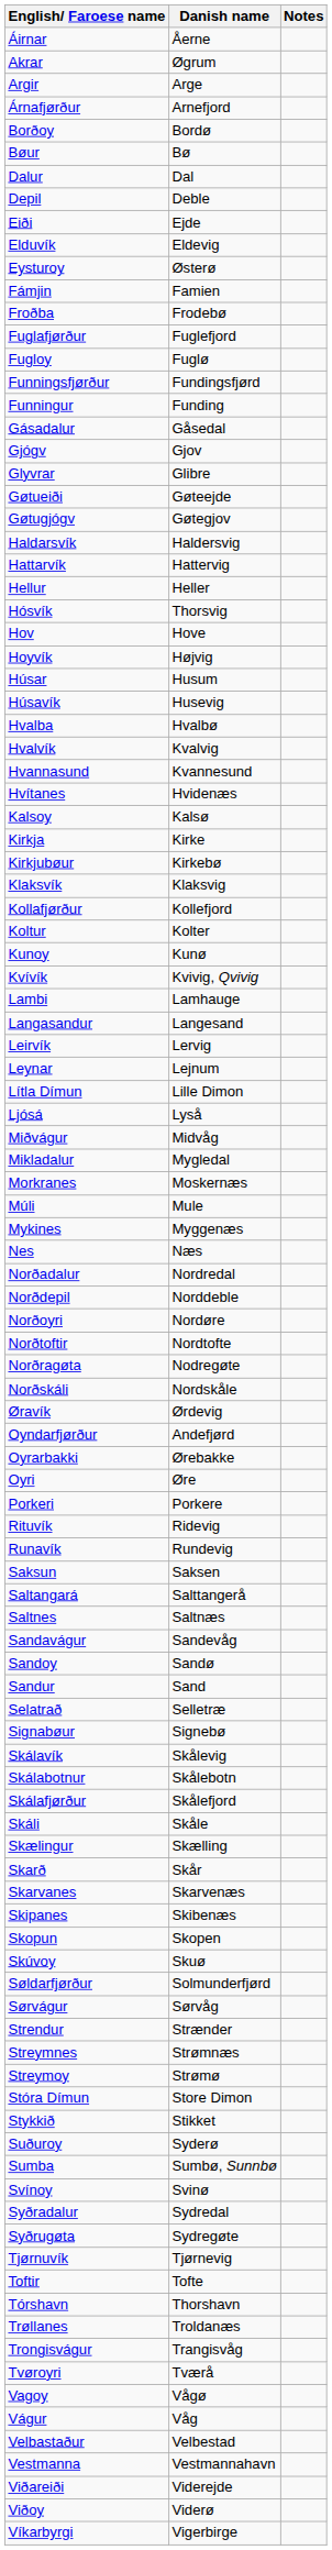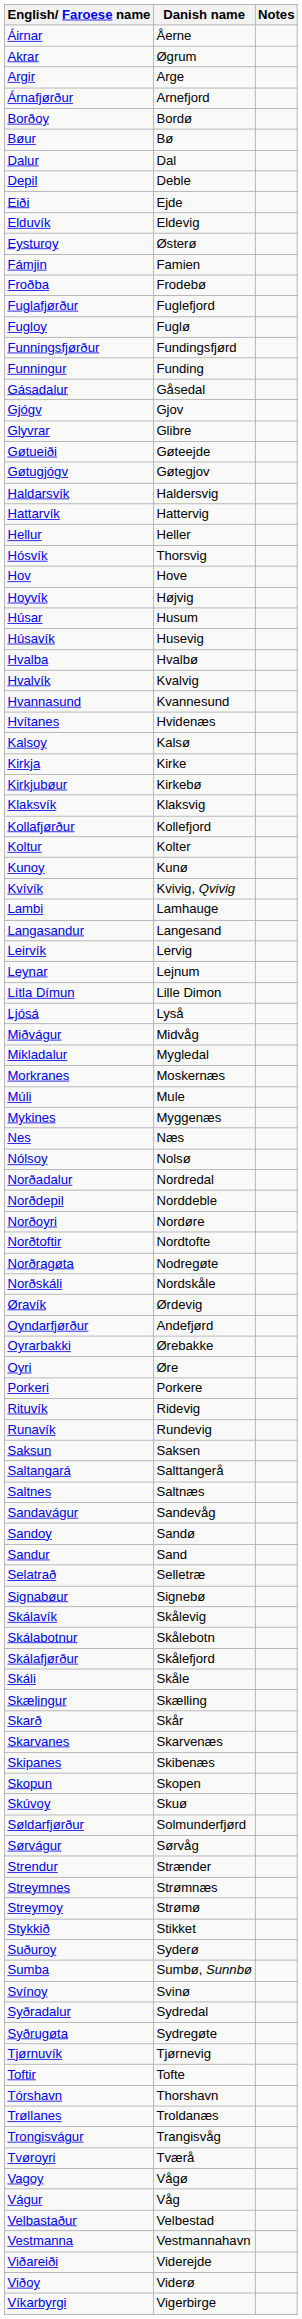+ row: Nólsoy | Nolsø
- row: Stóra Dímun | Store Dimon
